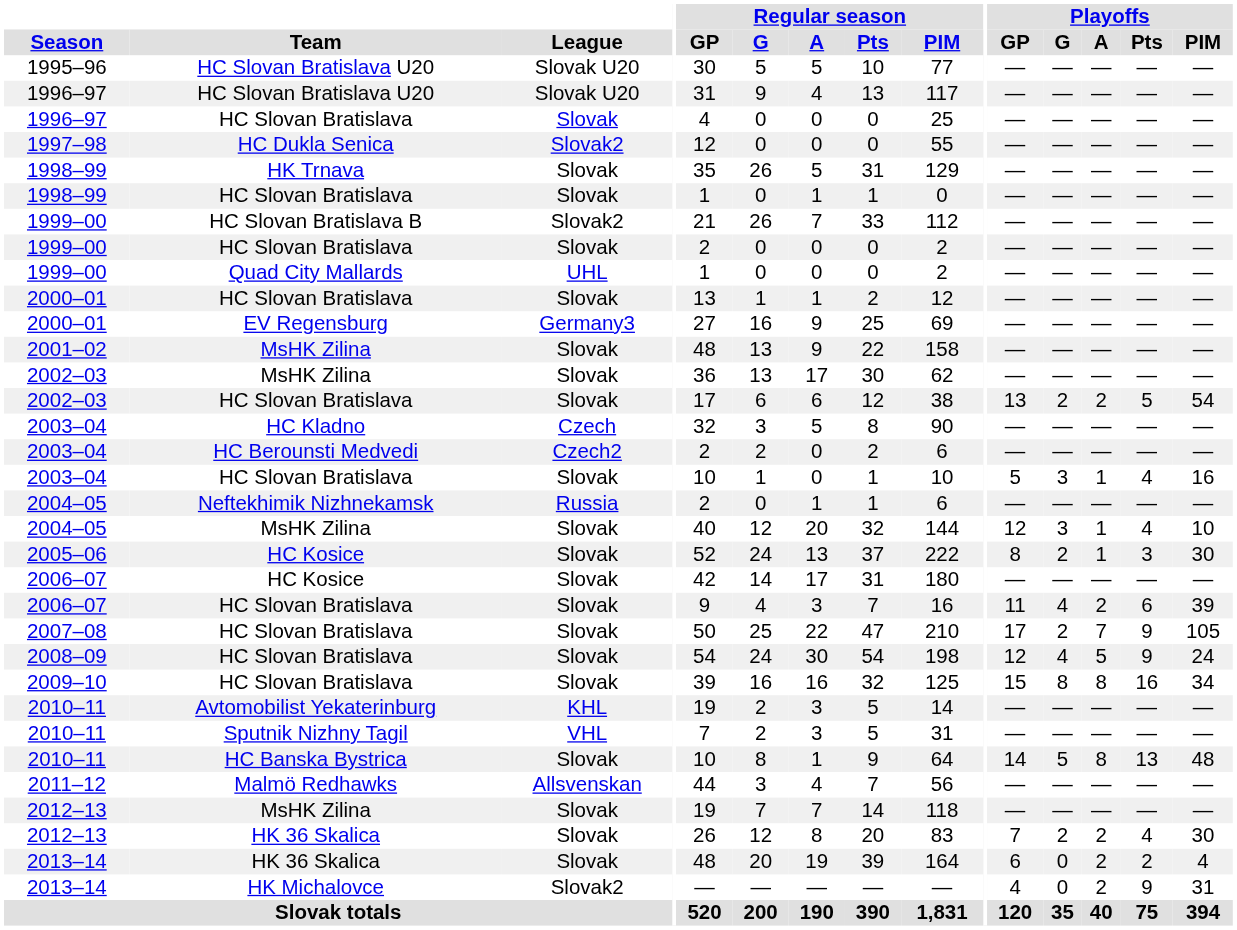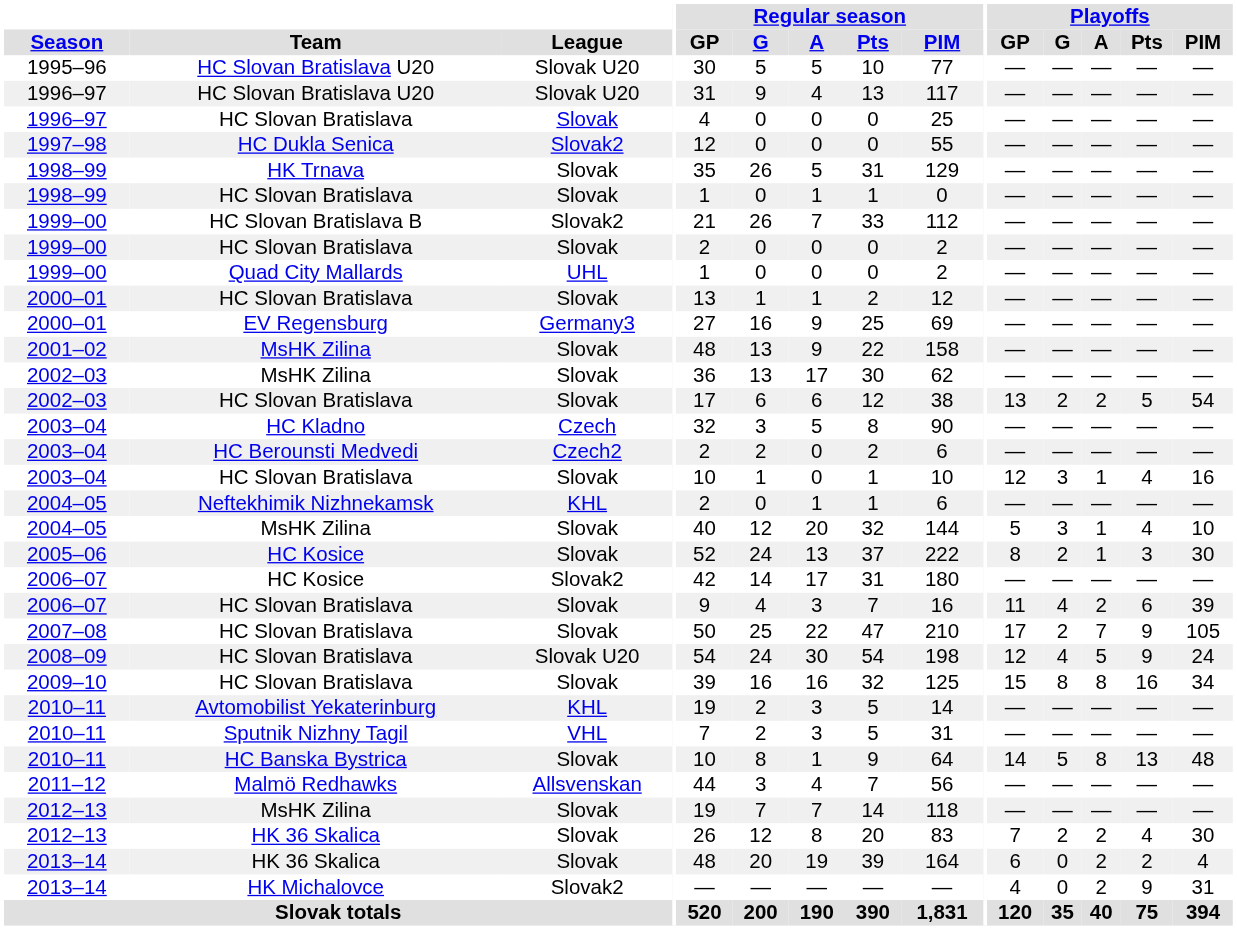2003–04 / HC Slovan Bratislava | Playoffs / GP: 5 -> 12
2004–05 / Neftekhimik Nizhnekamsk | League: Russia -> KHL
2004–05 / MsHK Zilina | Playoffs / GP: 12 -> 5
2006–07 / HC Kosice | League: Slovak -> Slovak2
2008–09 | League: Slovak -> Slovak U20
